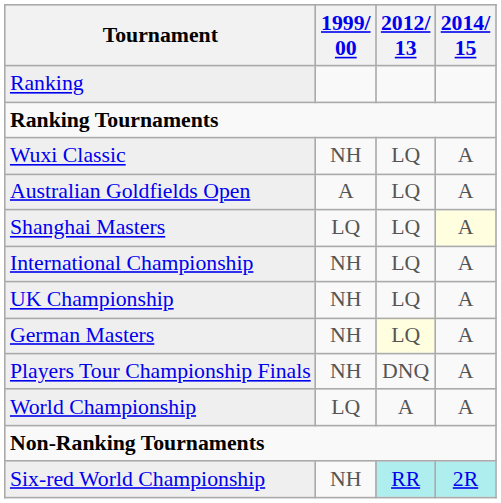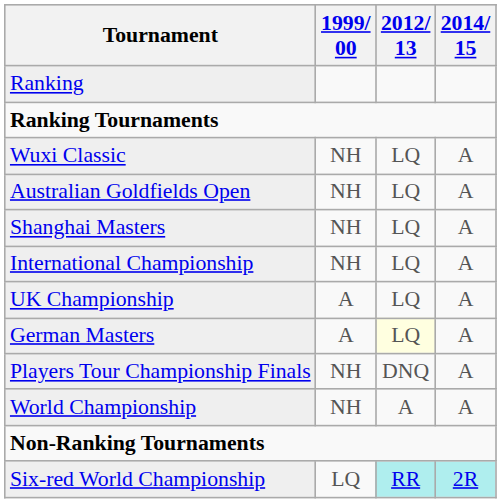Australian Goldfields Open | 1999/ 00: A -> NH
Shanghai Masters | 1999/ 00: LQ -> NH
Shanghai Masters | 2014/ 15: lightyellow background -> no background
UK Championship | 1999/ 00: NH -> A
German Masters | 1999/ 00: NH -> A
World Championship | 1999/ 00: LQ -> NH
Six-red World Championship | 1999/ 00: NH -> LQ
